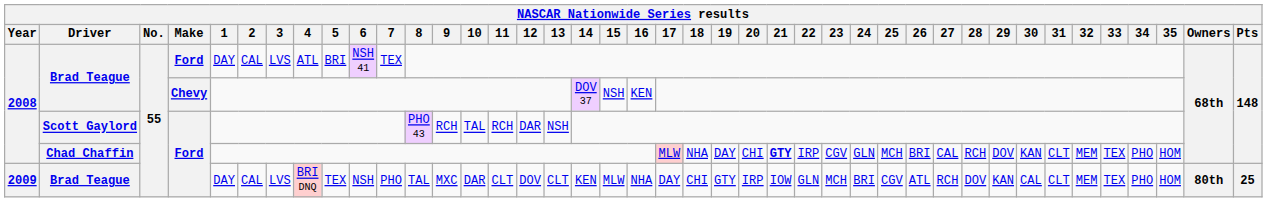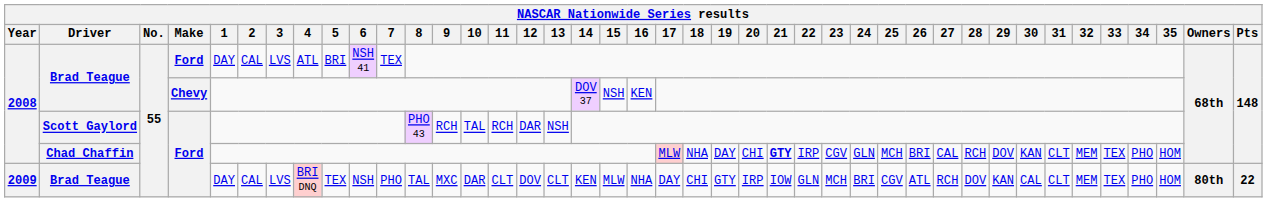2009 / Brad Teague | Pts: 25 -> 22
